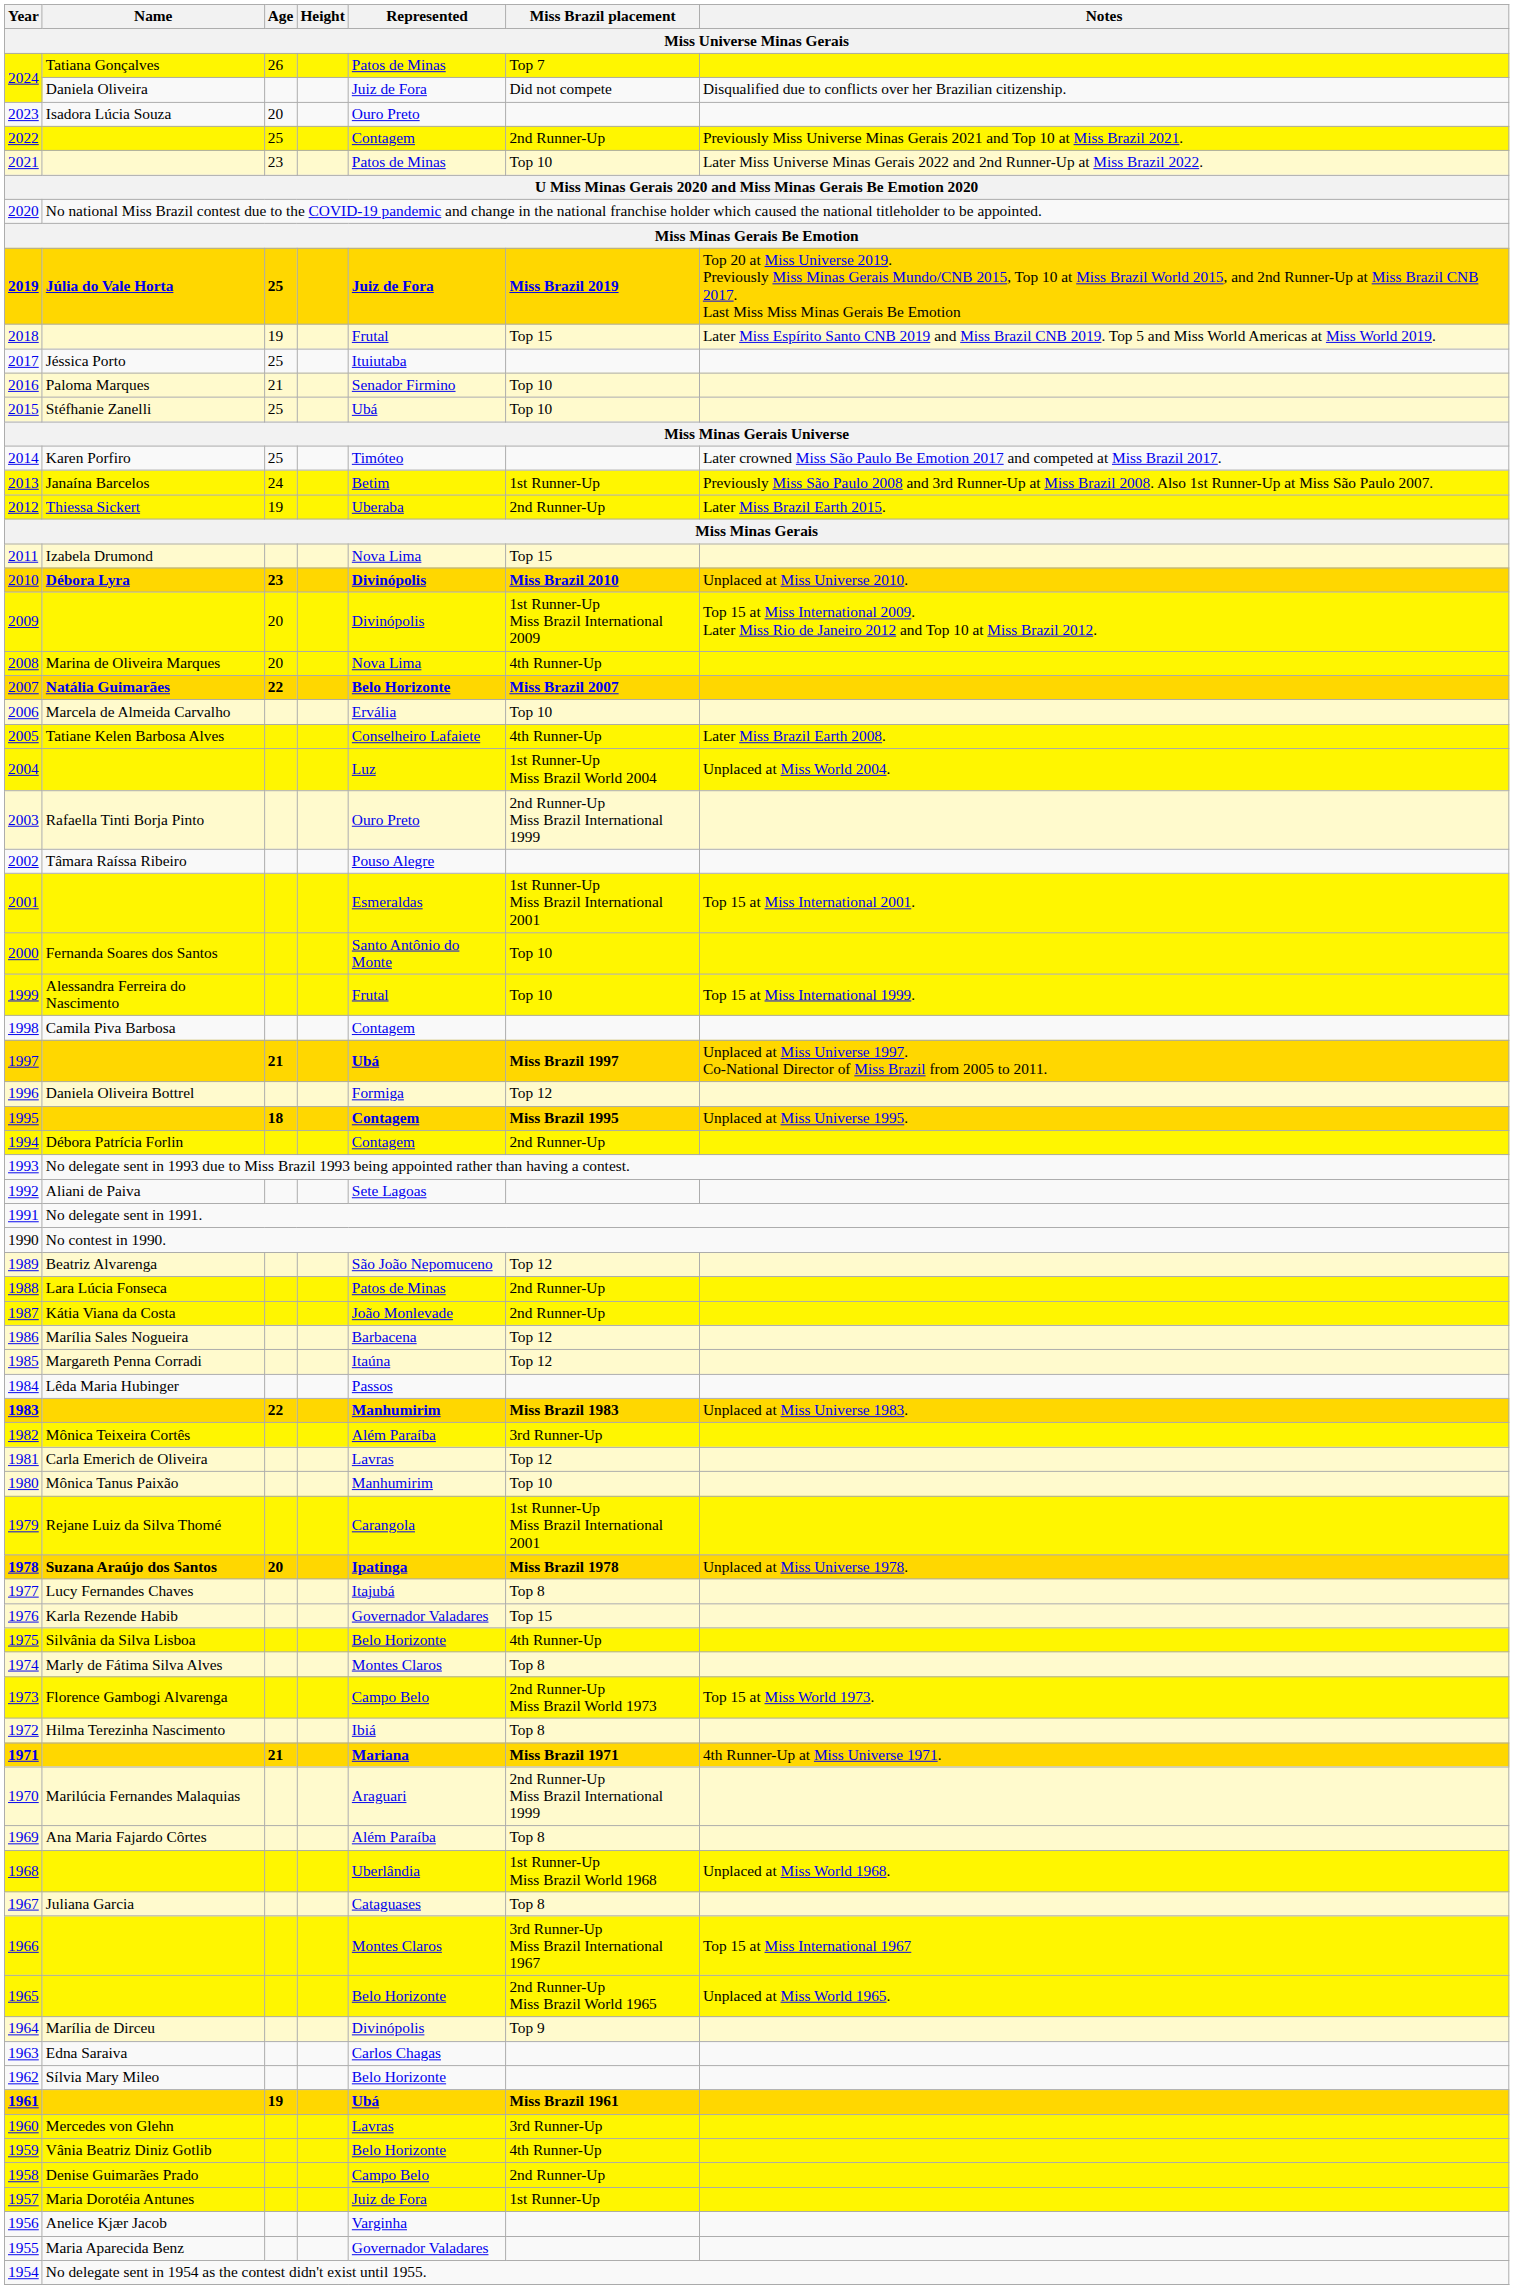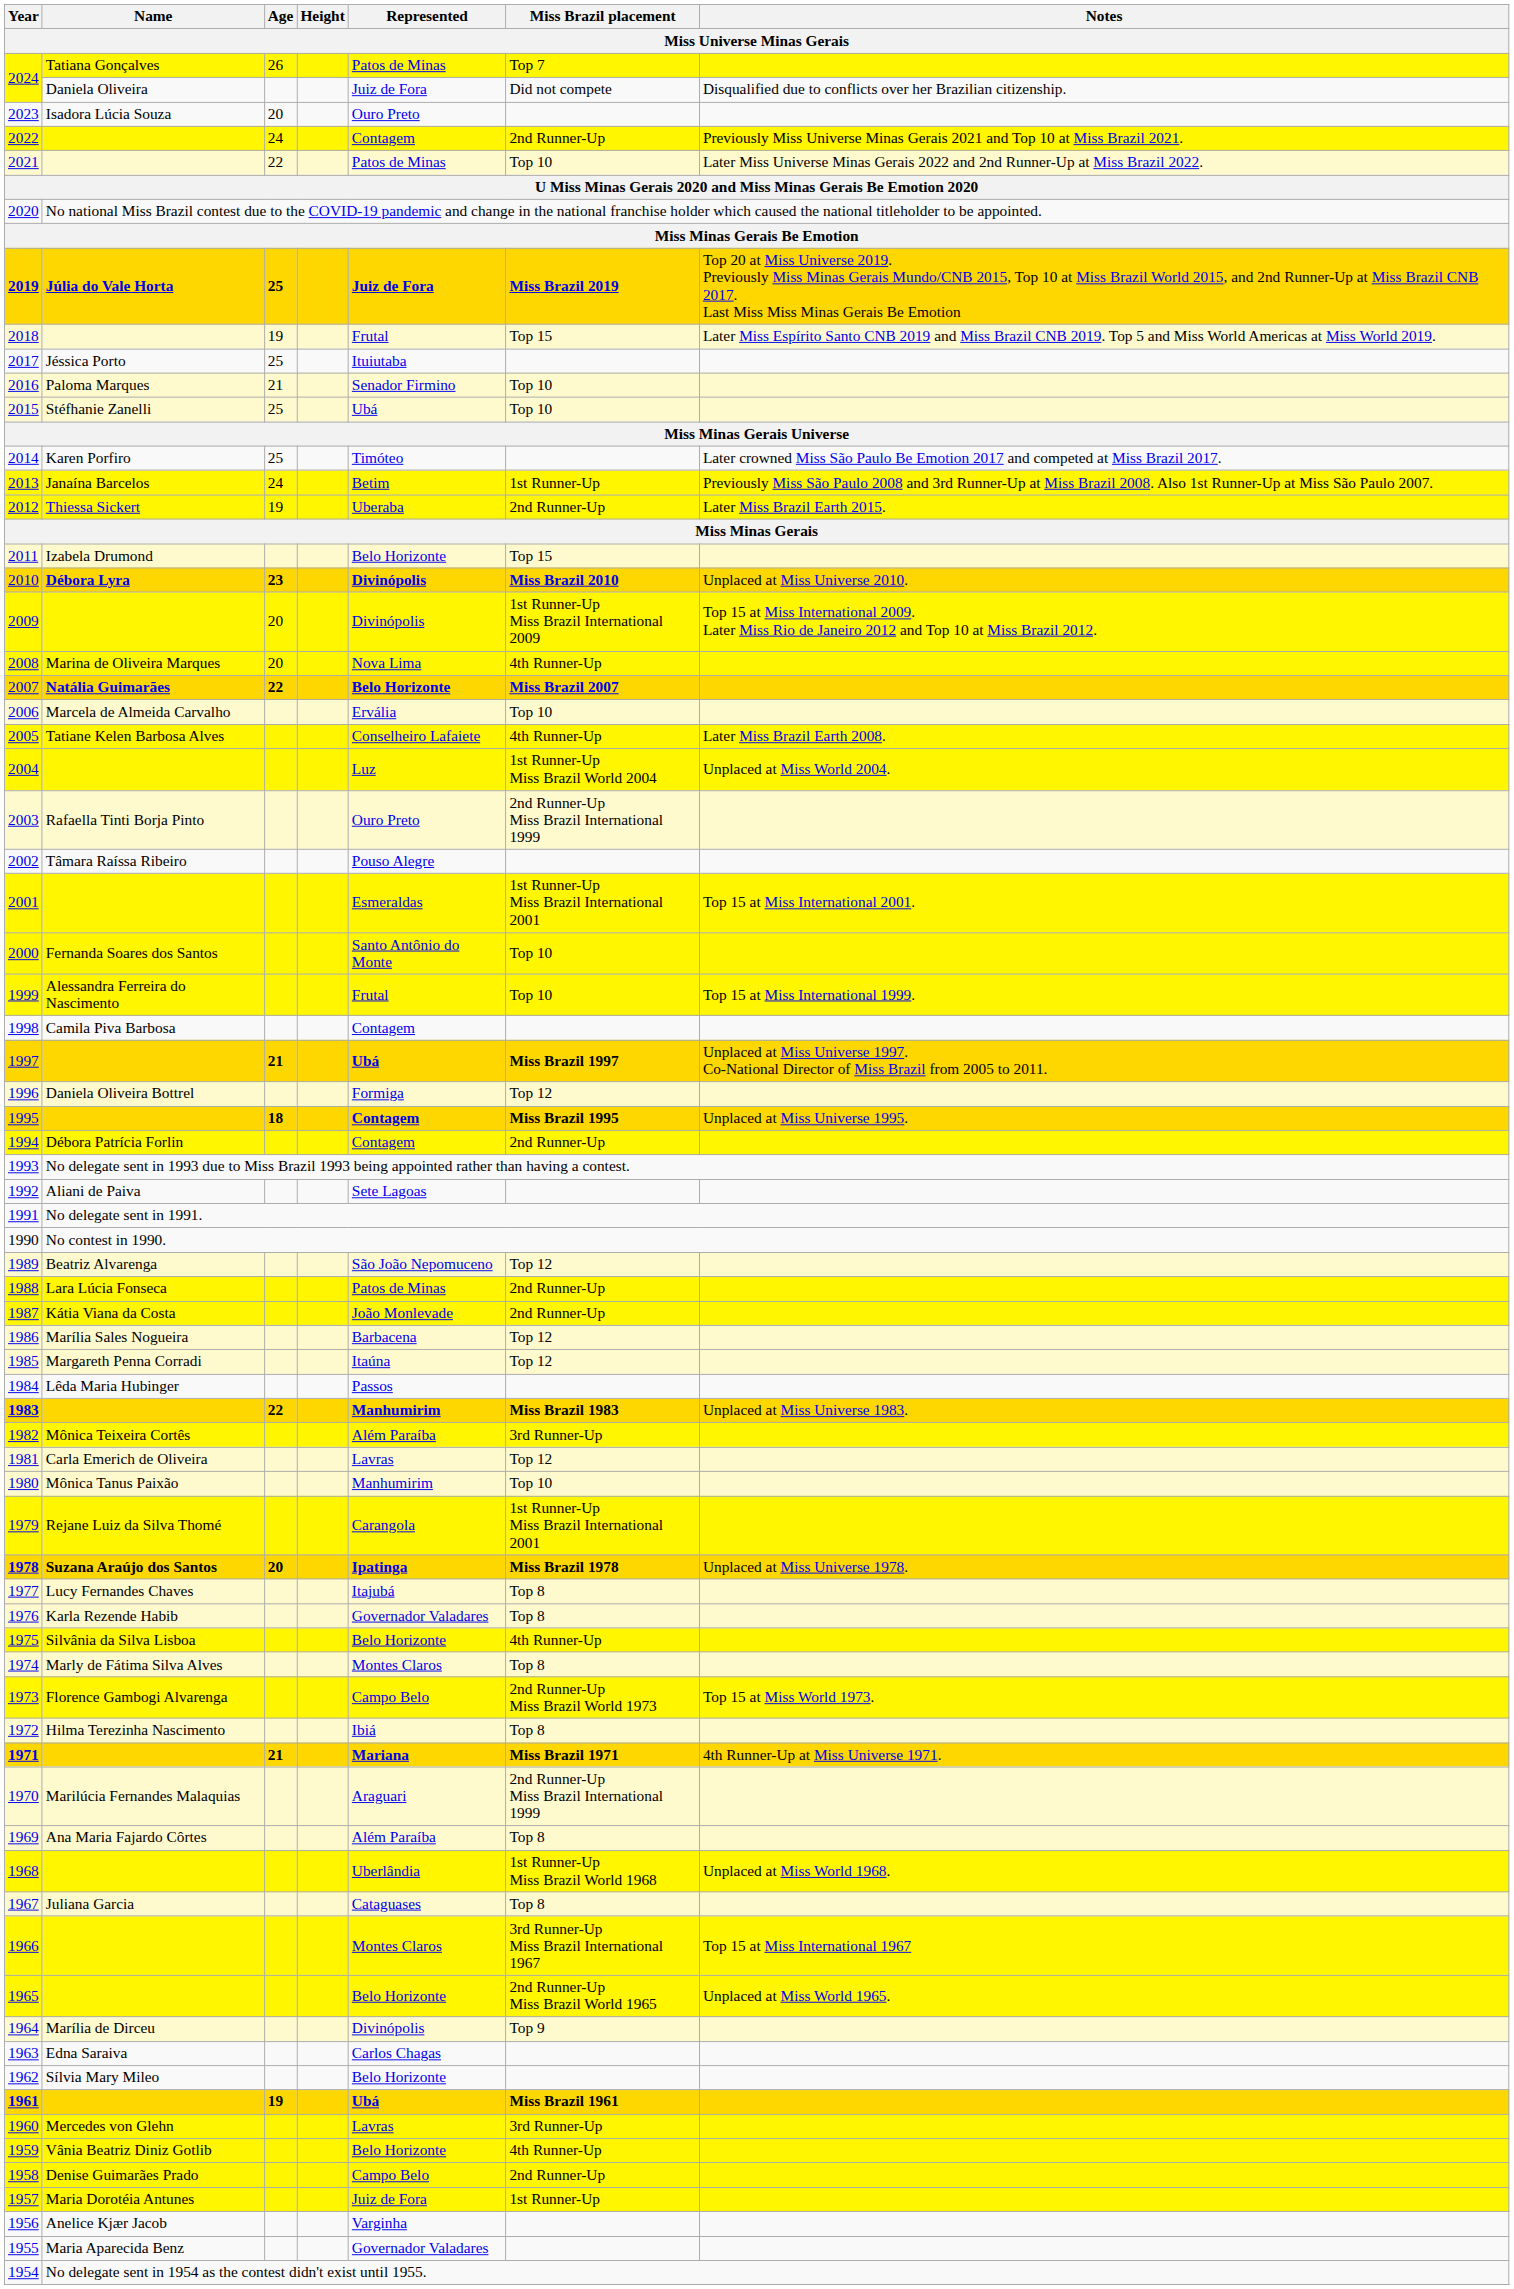2022 | Age: 25 -> 24
2021 | Age: 23 -> 22
2011 | Represented: Nova Lima -> Belo Horizonte
1976 | Miss Brazil placement: Top 15 -> Top 8
